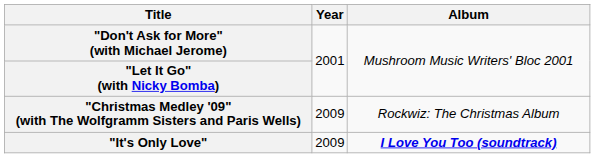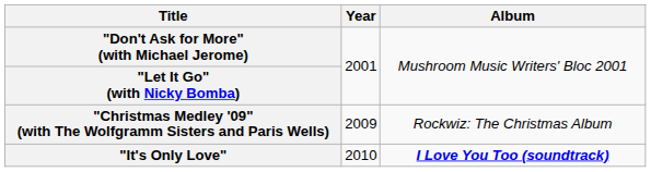"It's Only Love" | Year: 2009 -> 2010
